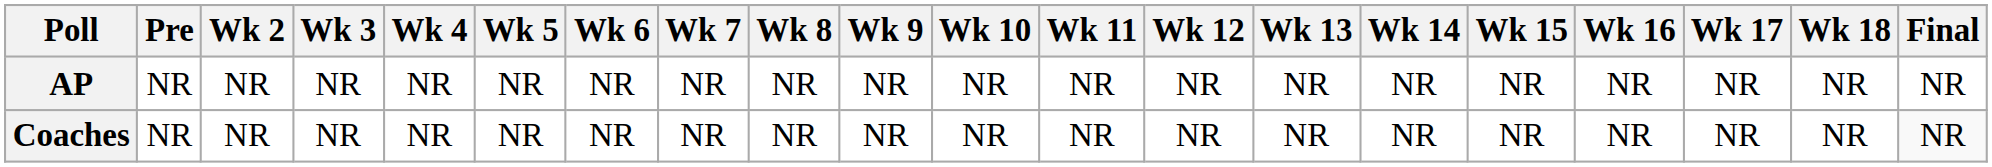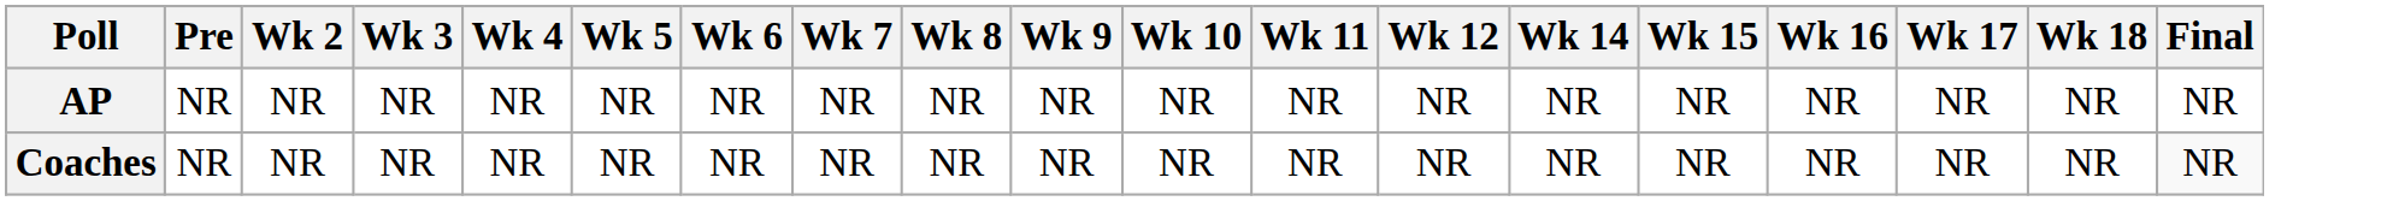- column: Wk 13 | NR | NR
